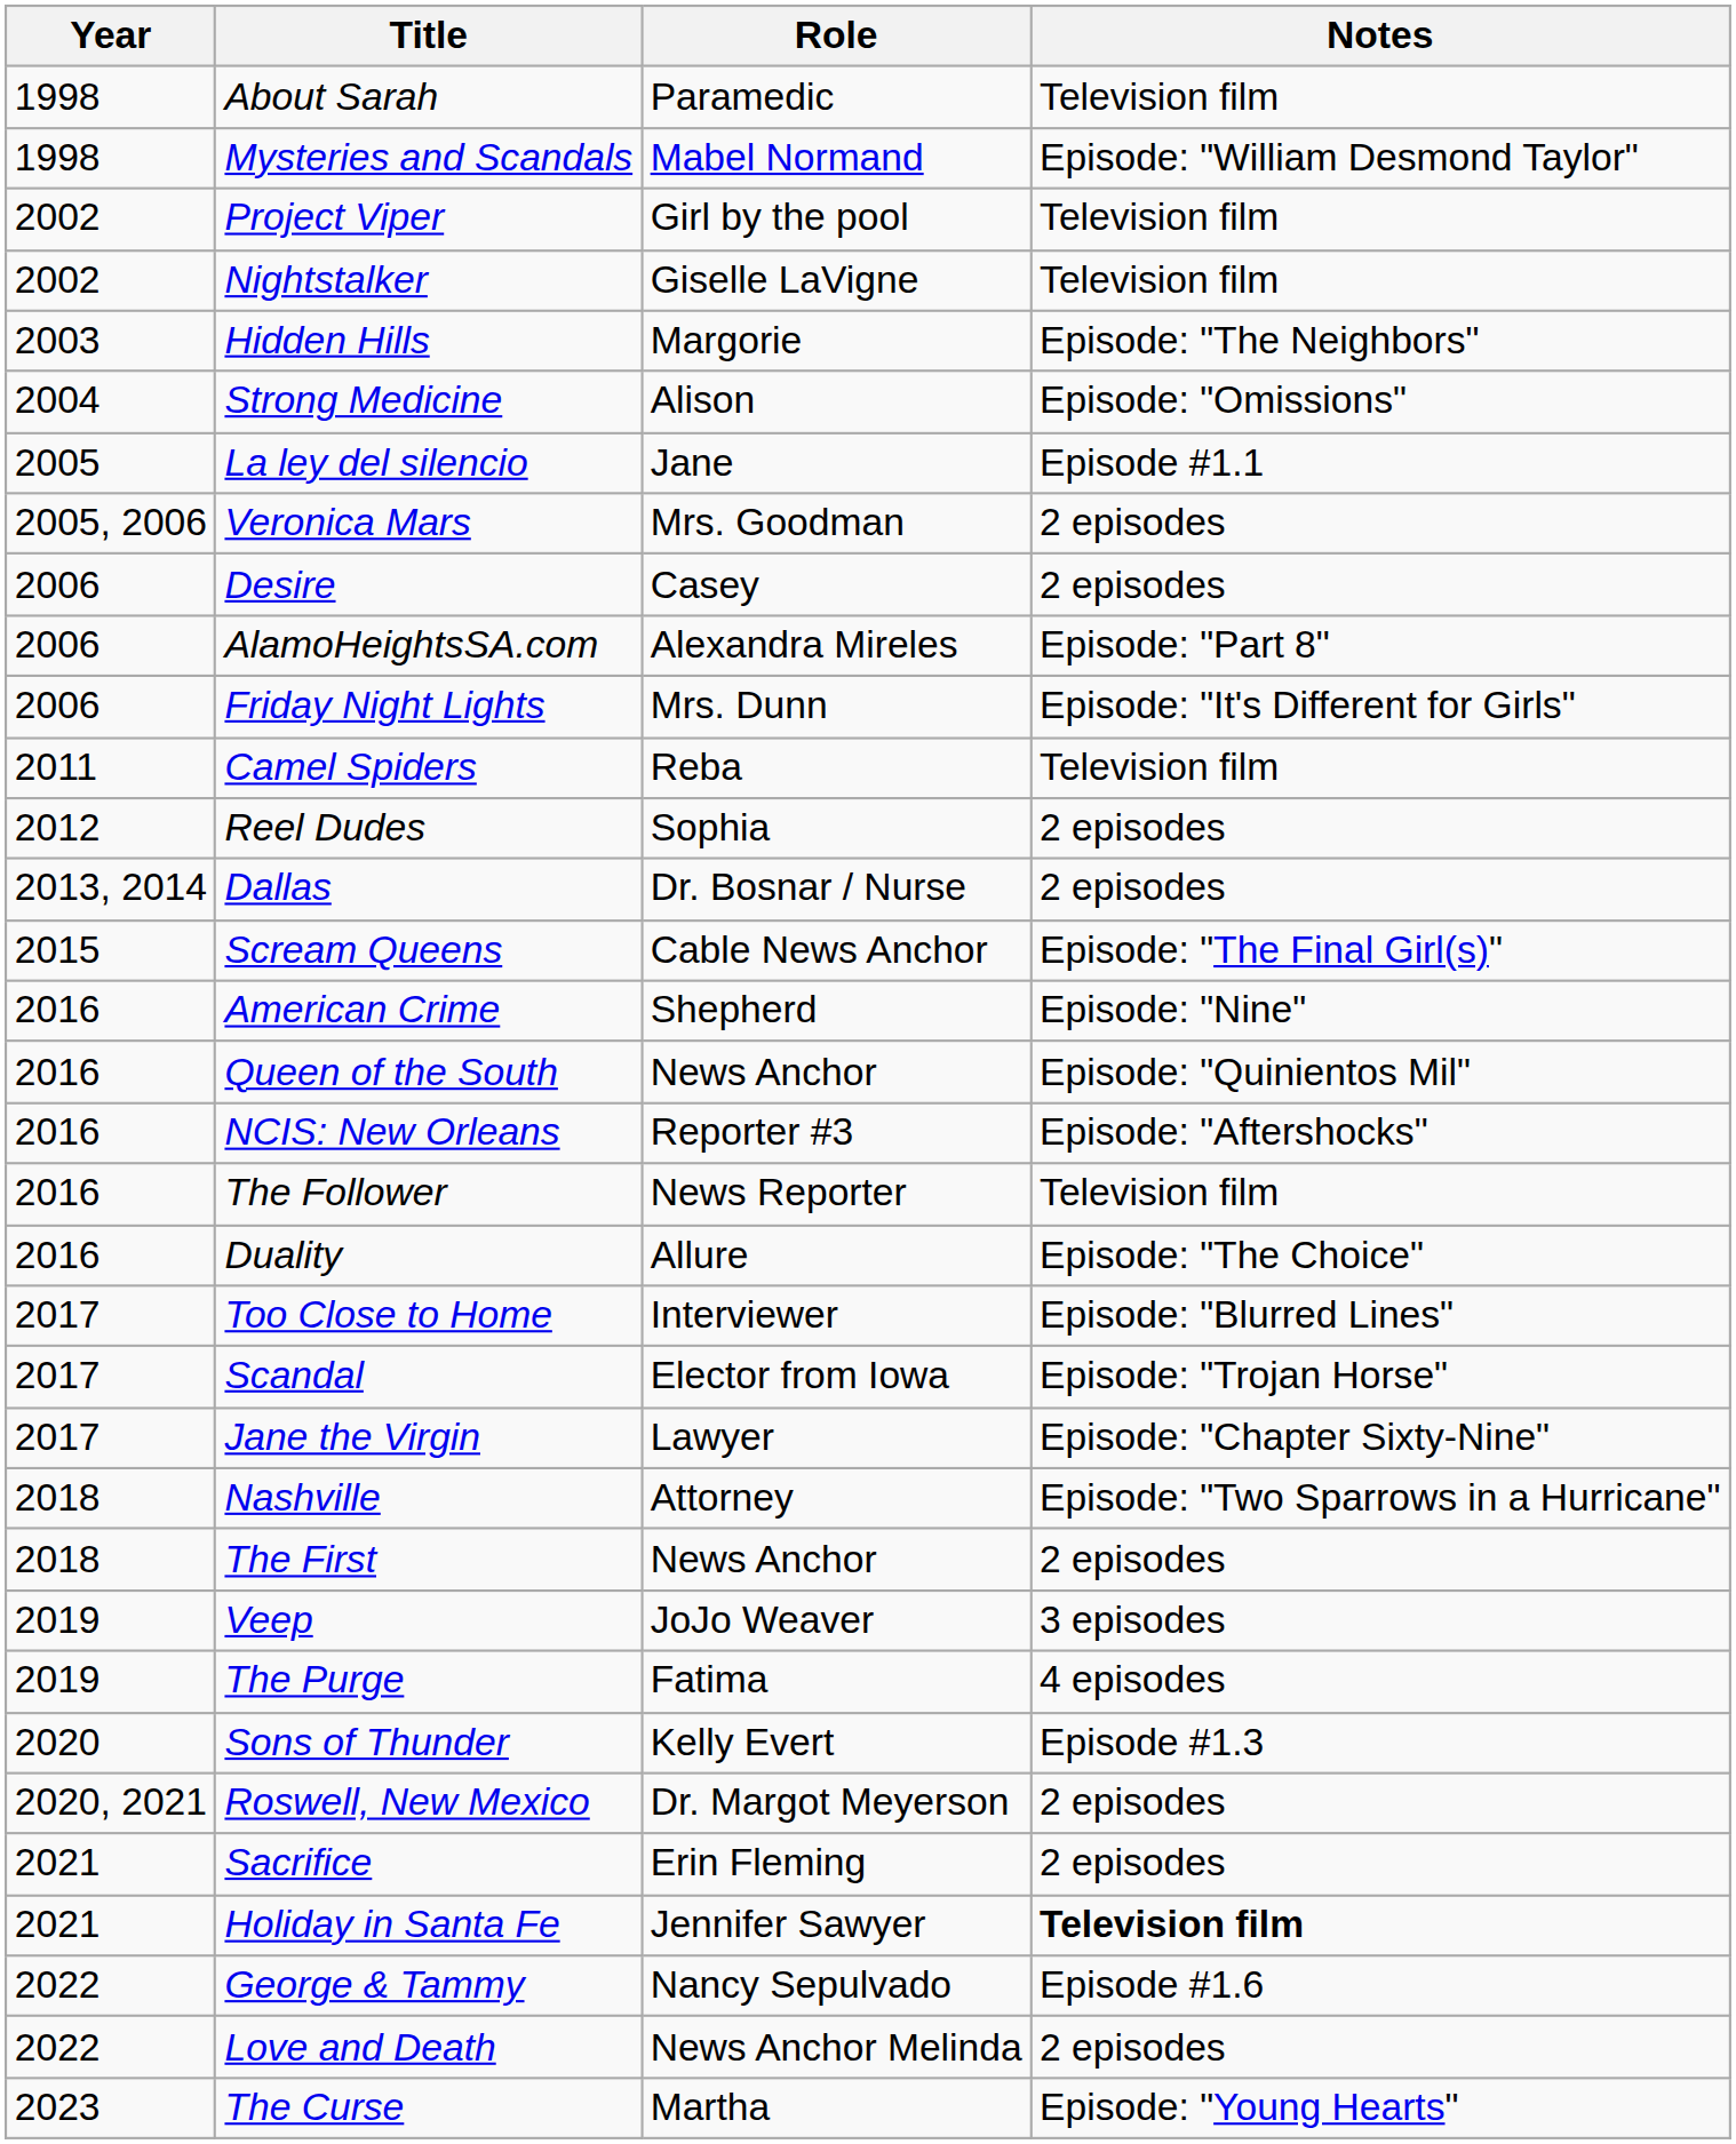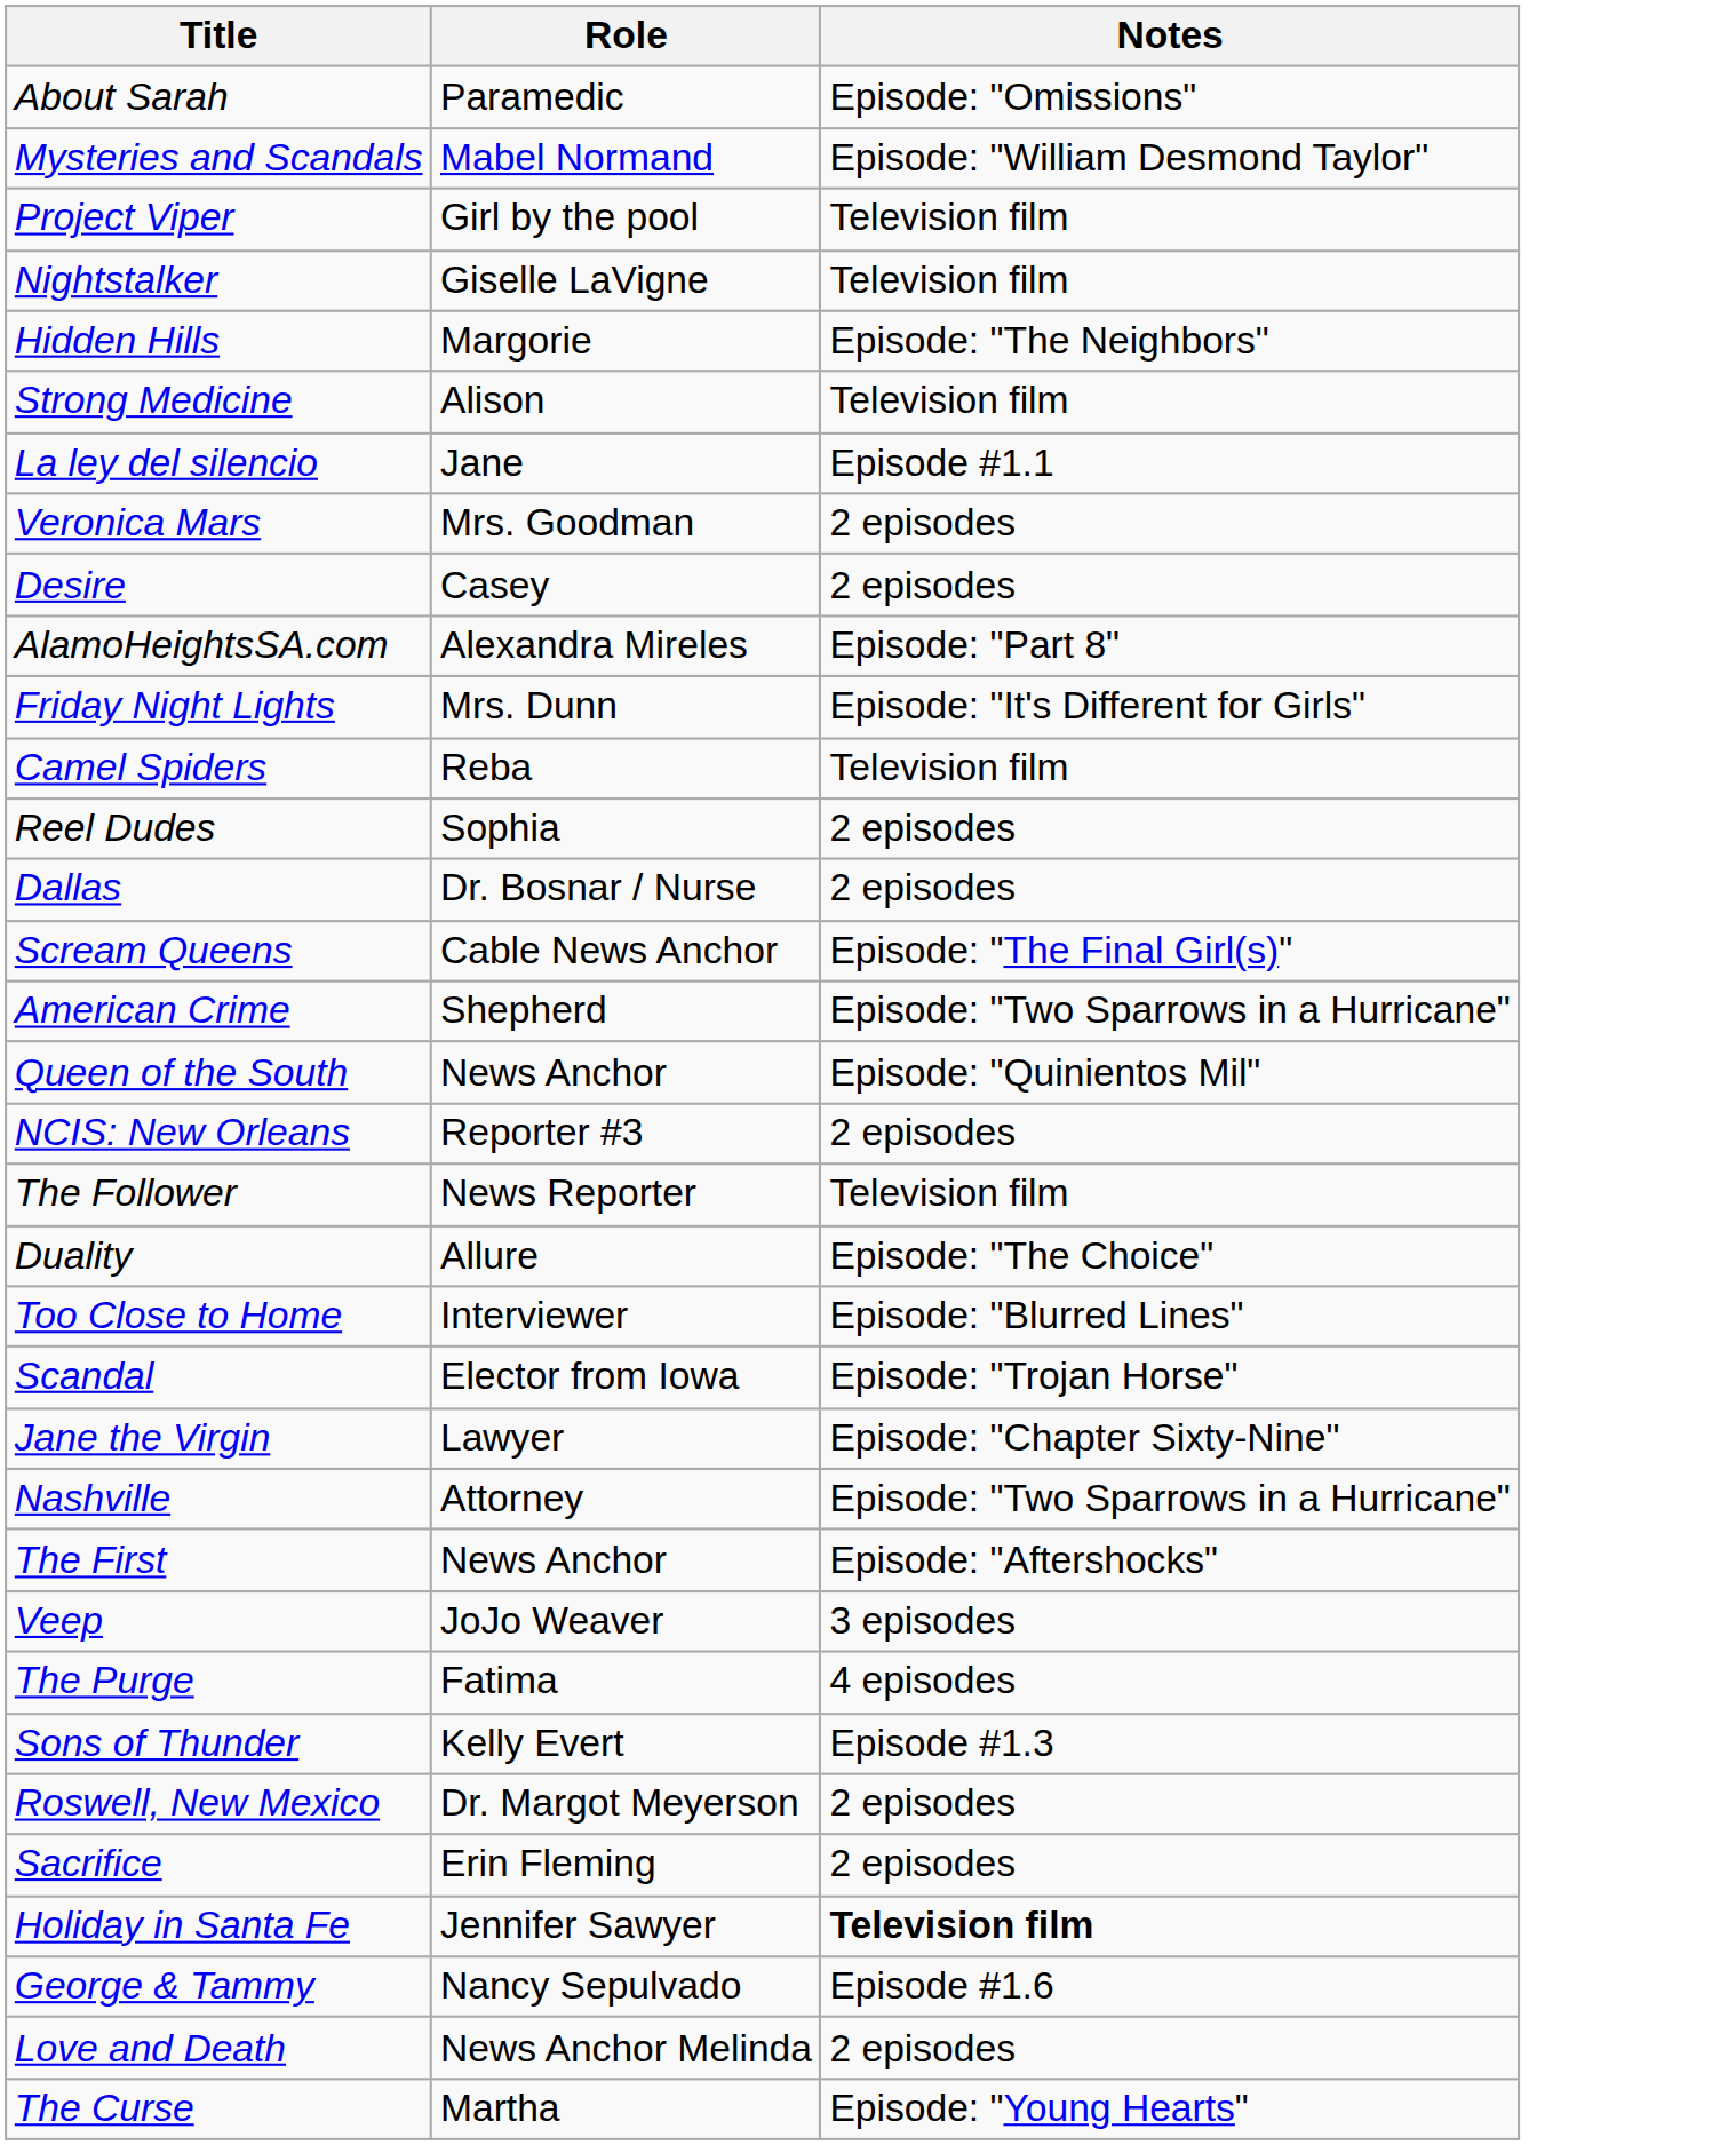- column: Year | 1998 | 1998 | 2002 | 2002 | 2003 | 2004 | 2005 | 2005, 2006 | 2006 | 2006 | 2006 | 2011 | 2012 | 2013, 2014 | 2015 | 2016 | 2016 | 2016 | 2016 | 2016 | 2017 | 2017 | 2017 | 2018 | 2018 | 2019 | 2019 | 2020 | 2020, 2021 | 2021 | 2021 | 2022 | 2022 | 2023
About Sarah | Notes: Television film -> Episode: "Omissions"
Strong Medicine | Notes: Episode: "Omissions" -> Television film
American Crime | Notes: Episode: "Nine" -> Episode: "Two Sparrows in a Hurricane"
NCIS: New Orleans | Notes: Episode: "Aftershocks" -> 2 episodes
The First | Notes: 2 episodes -> Episode: "Aftershocks"
